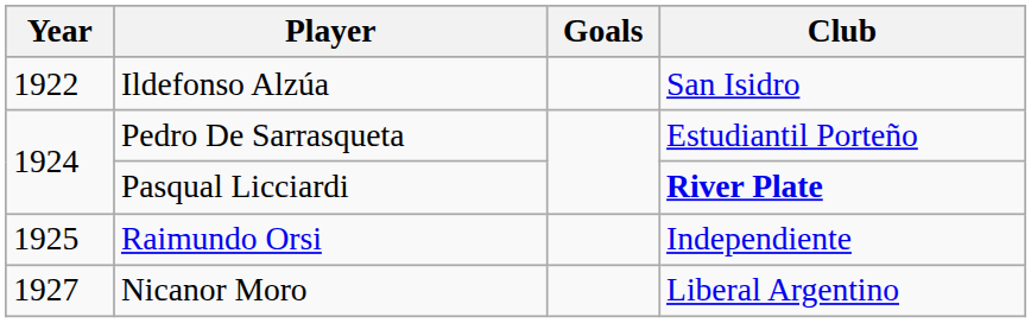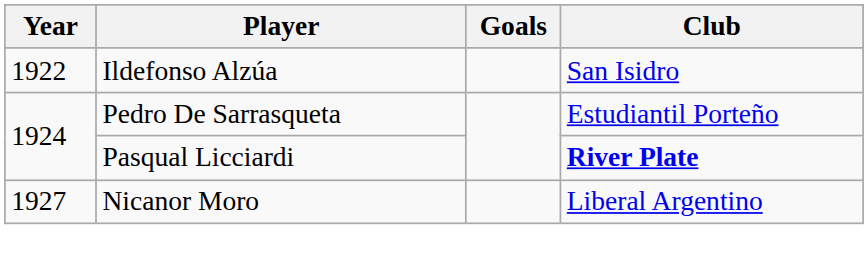- row: 1925 | Raimundo Orsi | Independiente
